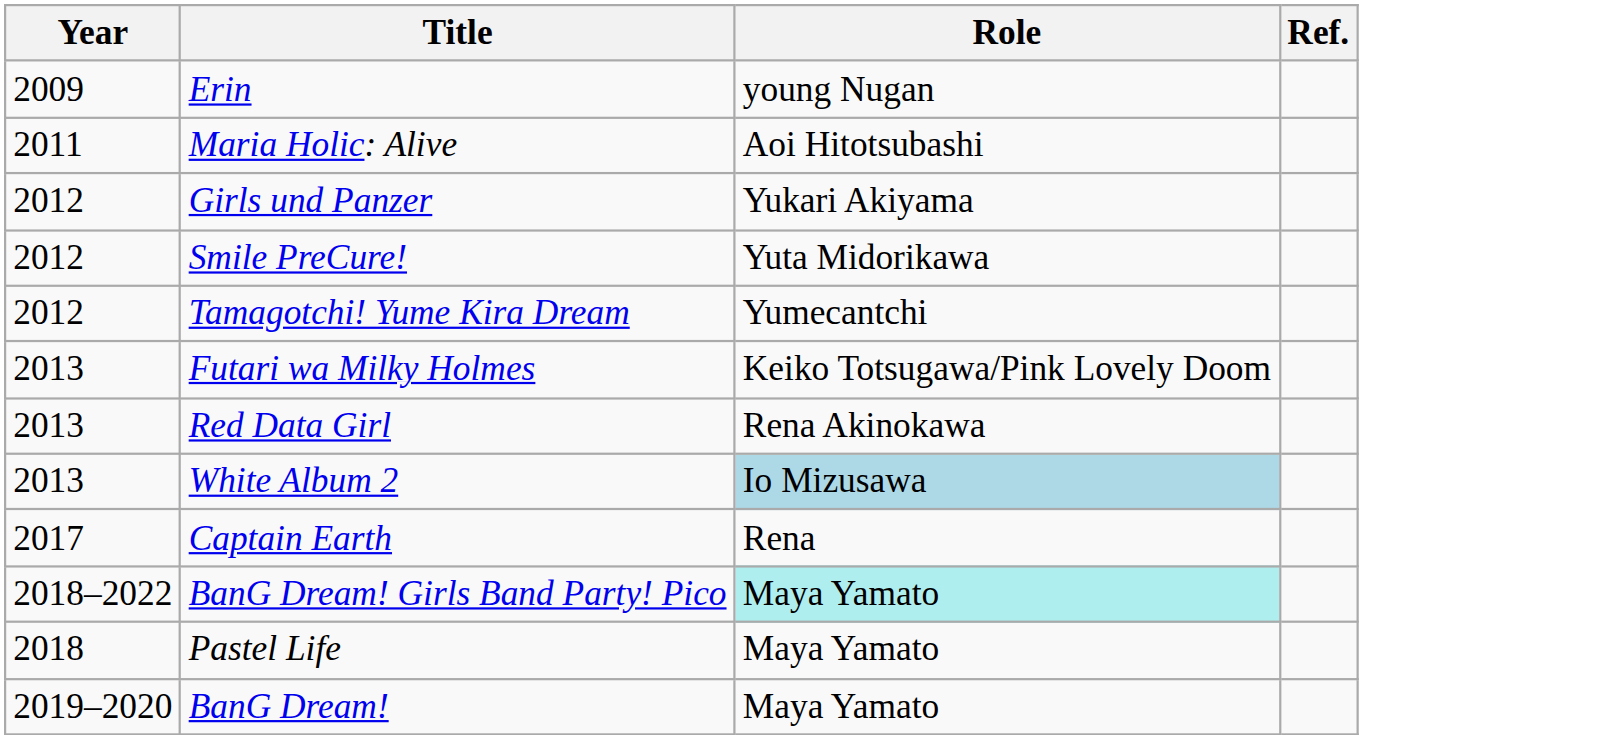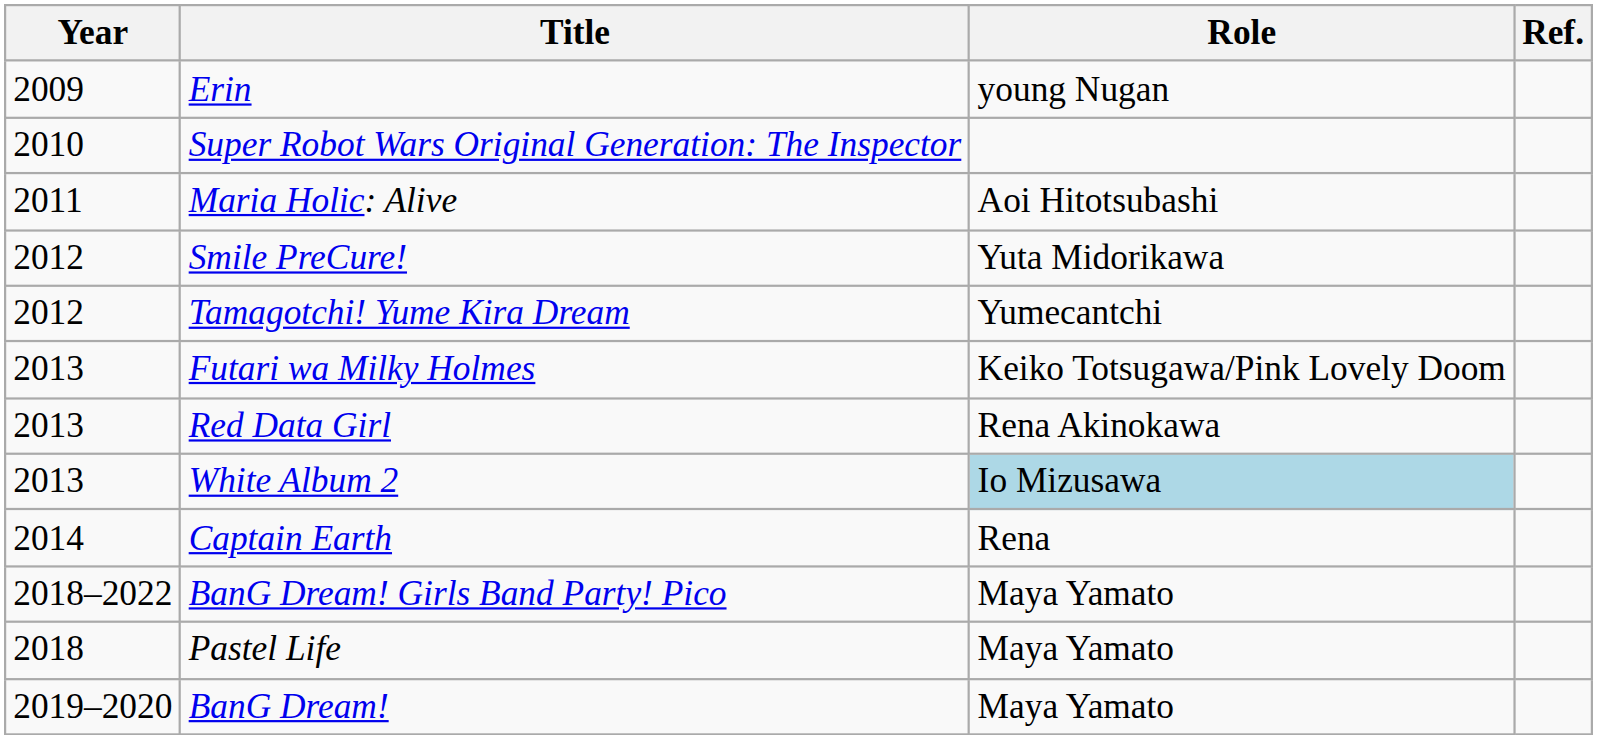+ row: 2010 | Super Robot Wars Original Generation: The Inspector
- row: 2012 | Girls und Panzer | Yukari Akiyama
Captain Earth | Year: 2017 -> 2014
BanG Dream! Girls Band Party! Pico | Role: paleturquoise background -> no background
